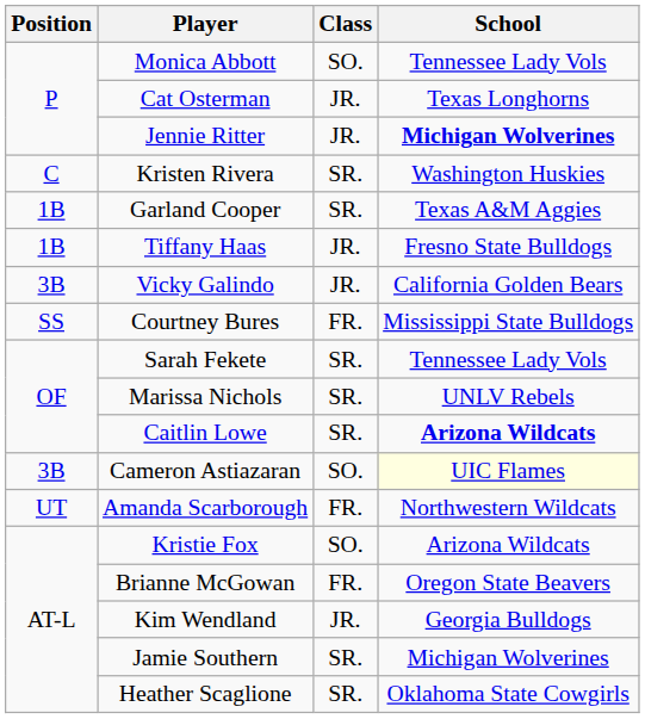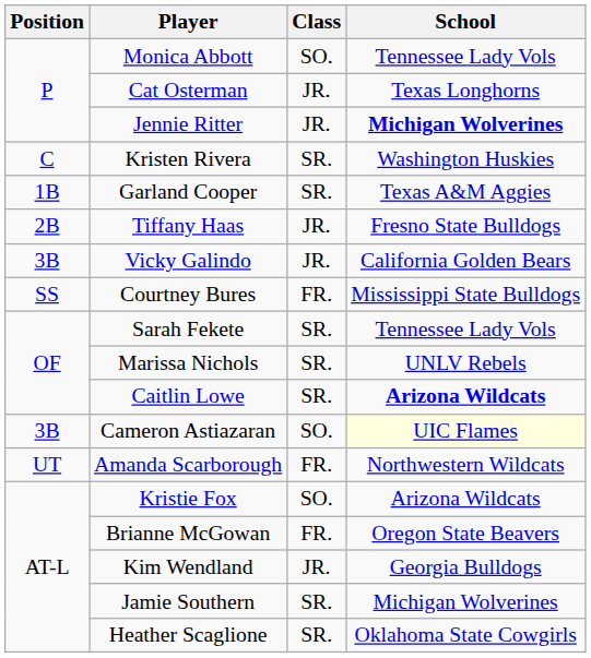Tiffany Haas | Position: 1B -> 2B
